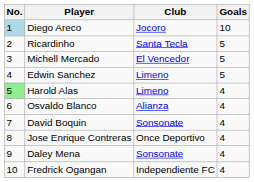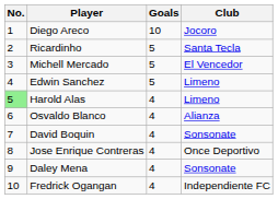columns swapped: Club <-> Goals
Diego Areco | No.: lightblue background -> no background
